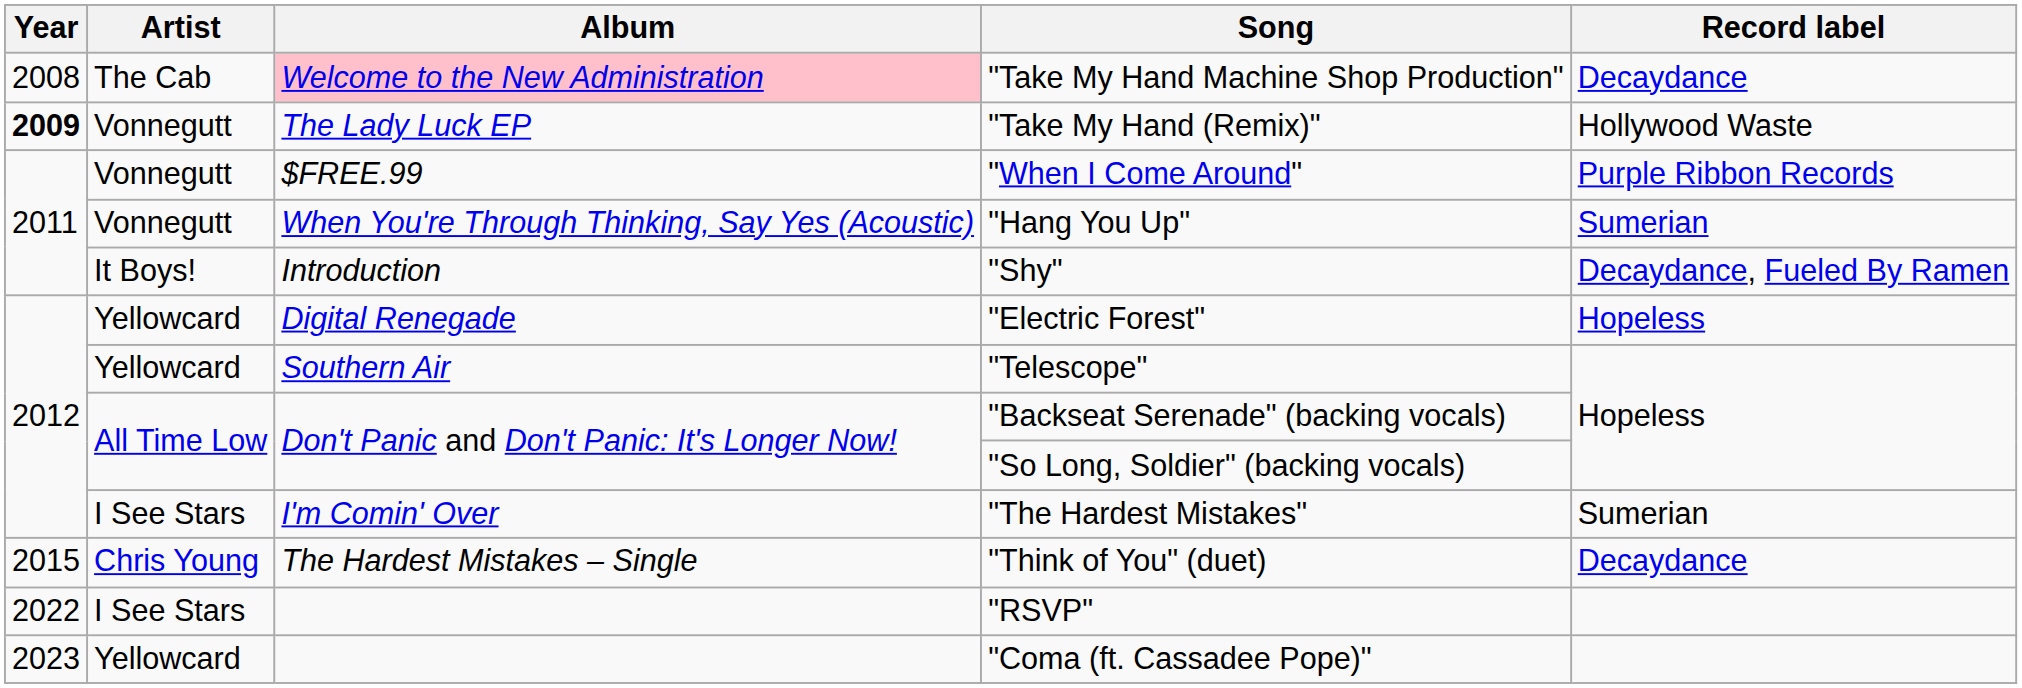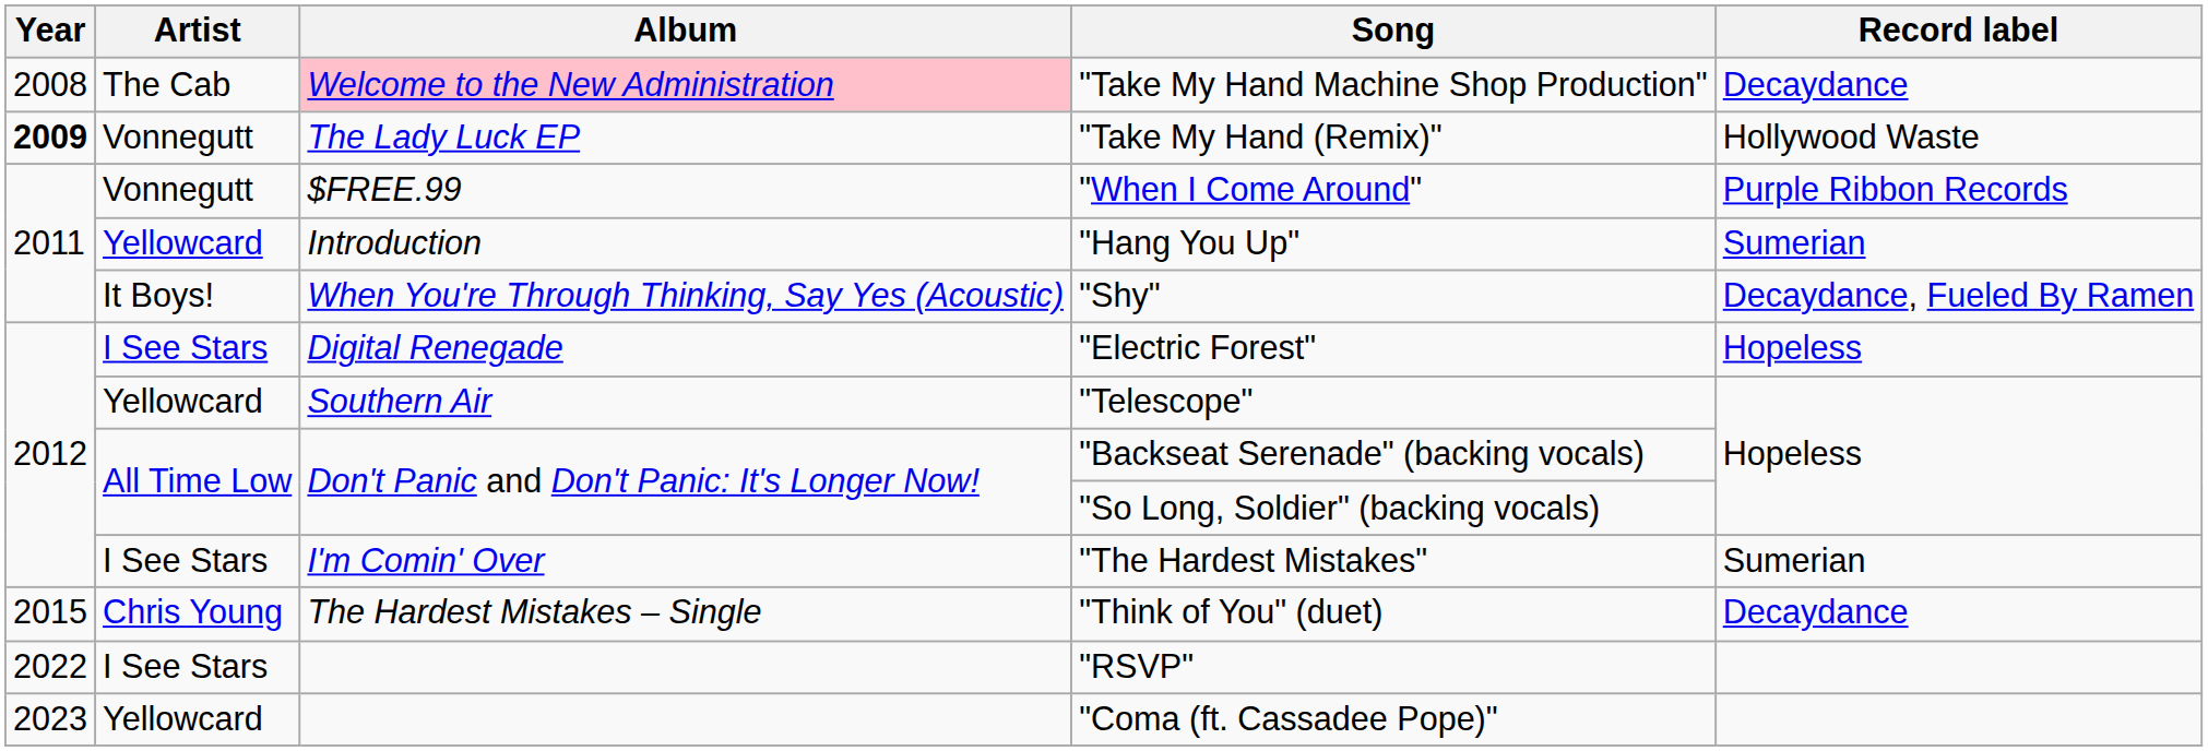"Hang You Up" | Artist: Vonnegutt -> Yellowcard
"Hang You Up" | Album: When You're Through Thinking, Say Yes (Acoustic) -> Introduction
"Shy" | Album: Introduction -> When You're Through Thinking, Say Yes (Acoustic)
"Electric Forest" | Artist: Yellowcard -> I See Stars
